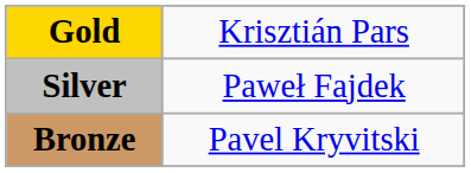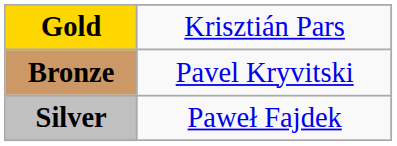rows swapped: Silver <-> Bronze
